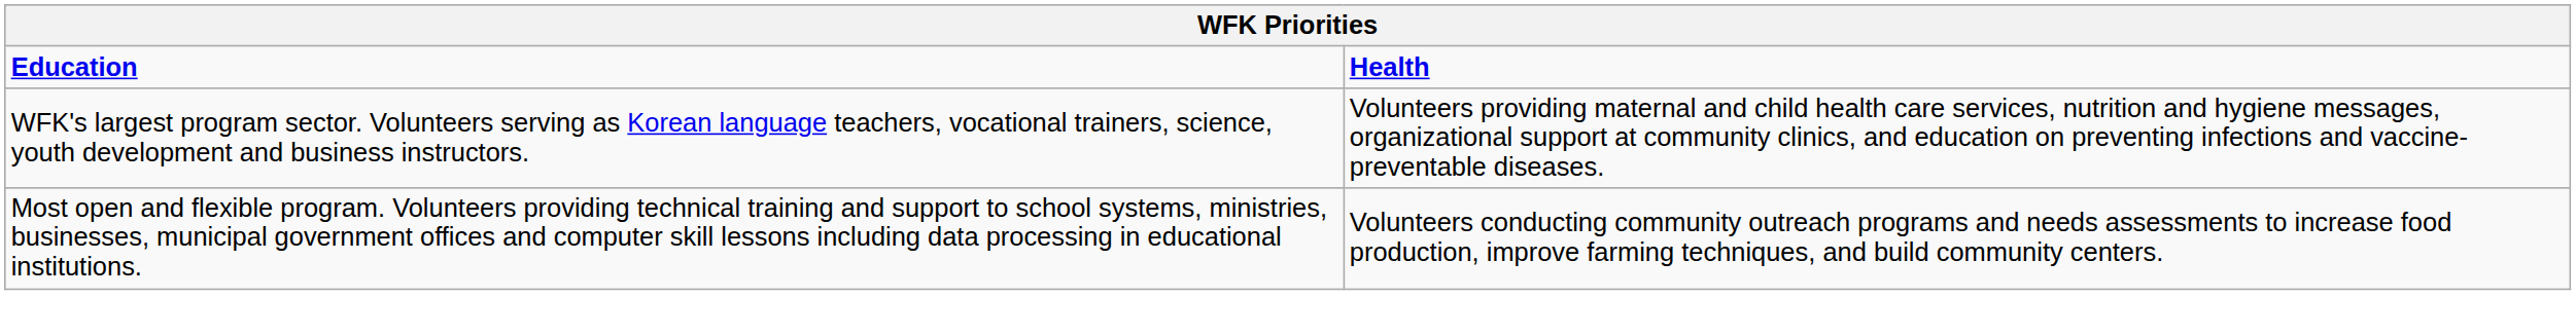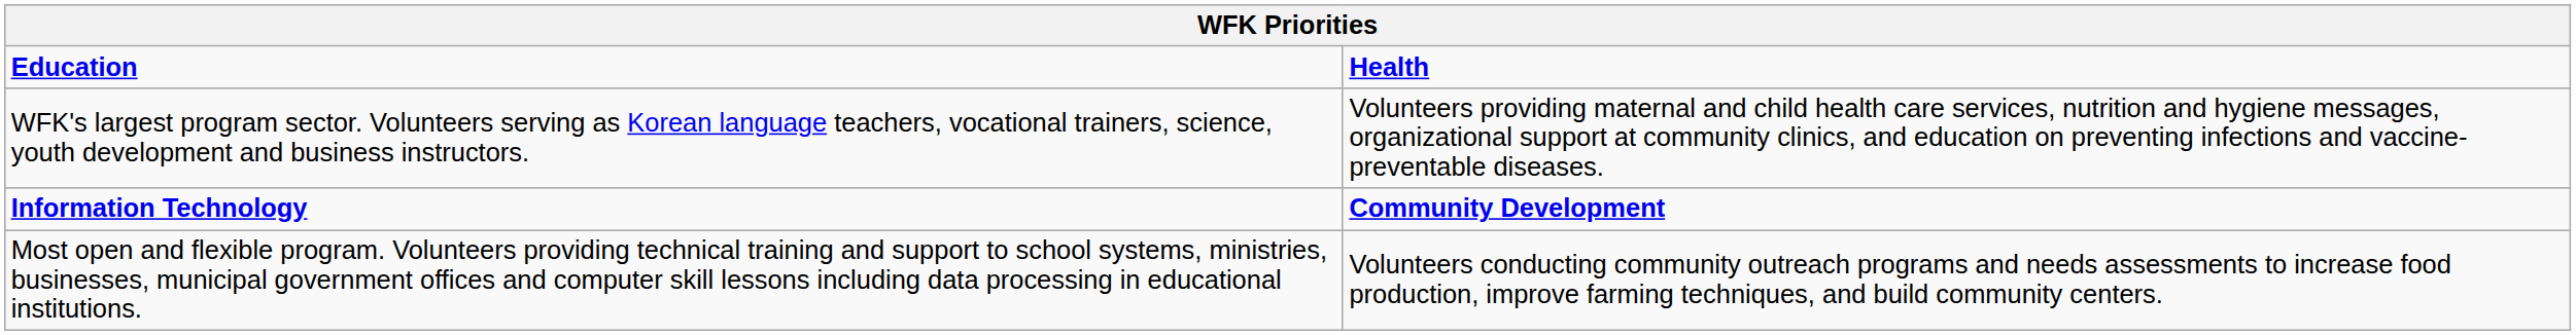+ row: Information Technology | Community Development
